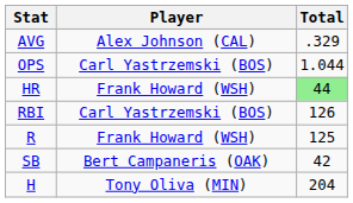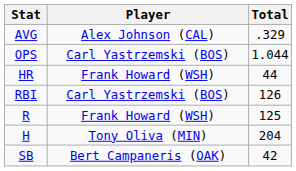HR | Total: lightgreen background -> no background
rows swapped: H <-> SB
